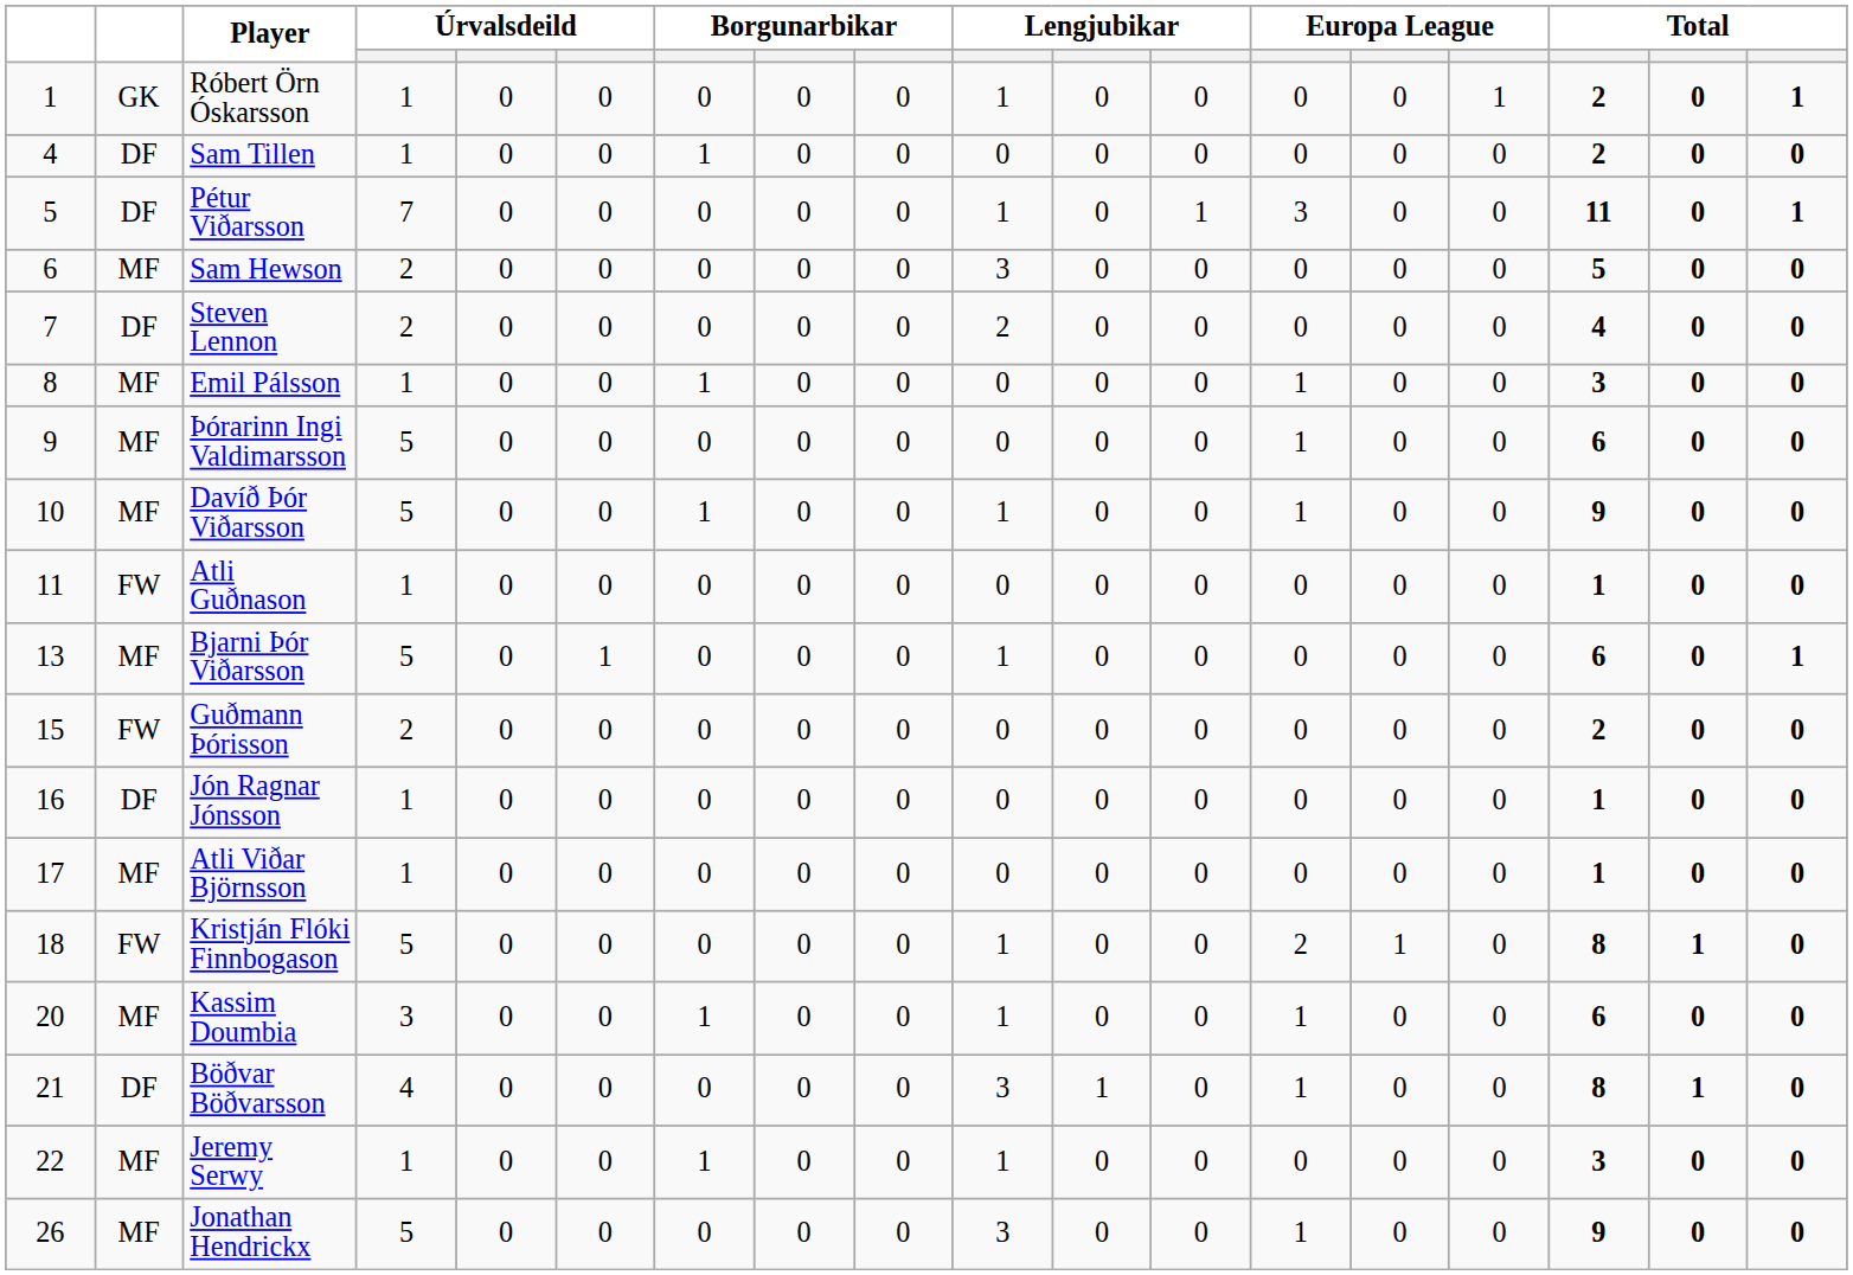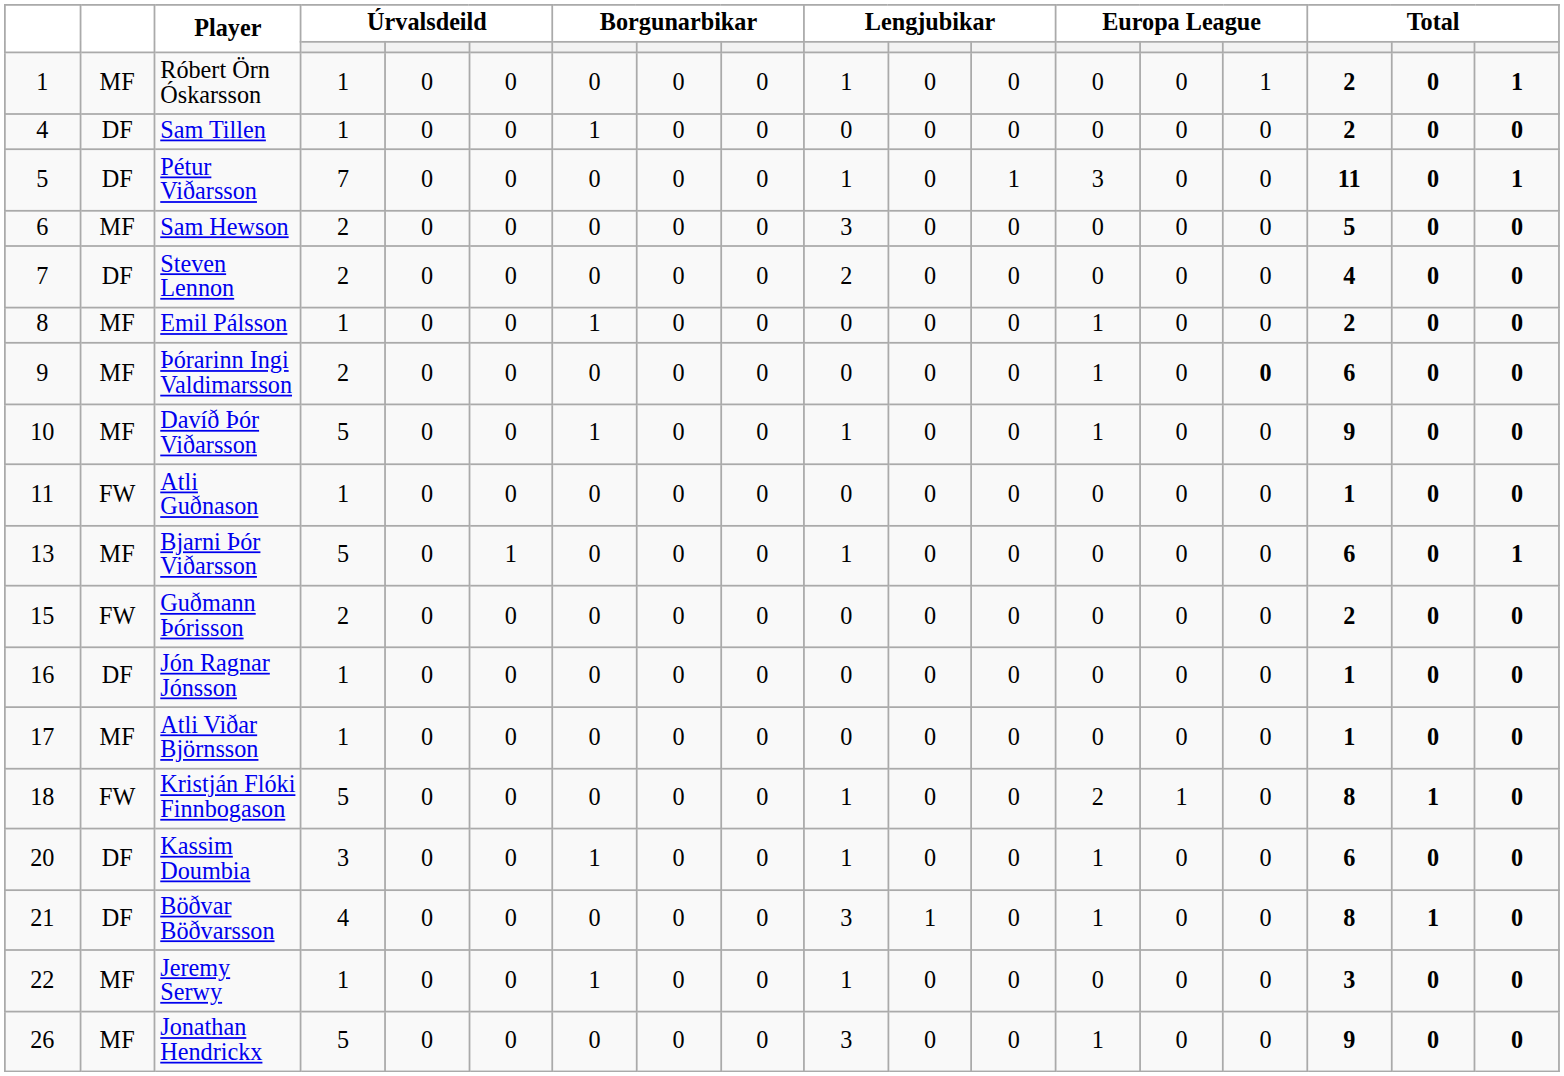Róbert Örn Óskarsson | column 2: GK -> MF
Emil Pálsson | column 16: 3 -> 2
Þórarinn Ingi Valdimarsson | column 4: 5 -> 2
Þórarinn Ingi Valdimarsson | column 15: normal -> bold
Kassim Doumbia | column 2: MF -> DF
